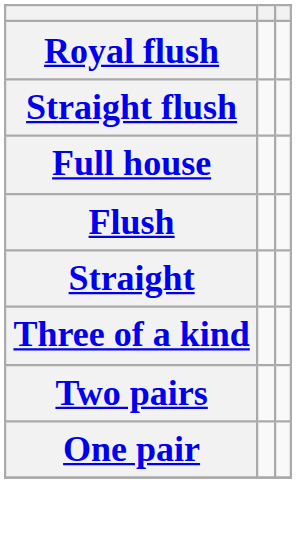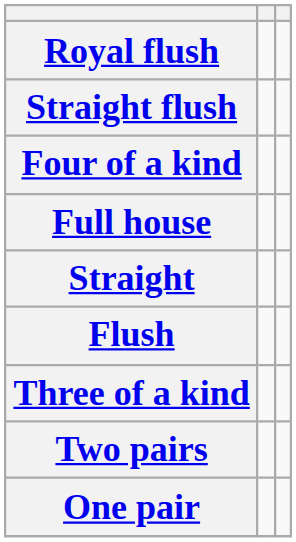+ row: Four of a kind
rows swapped: Flush <-> Straight
